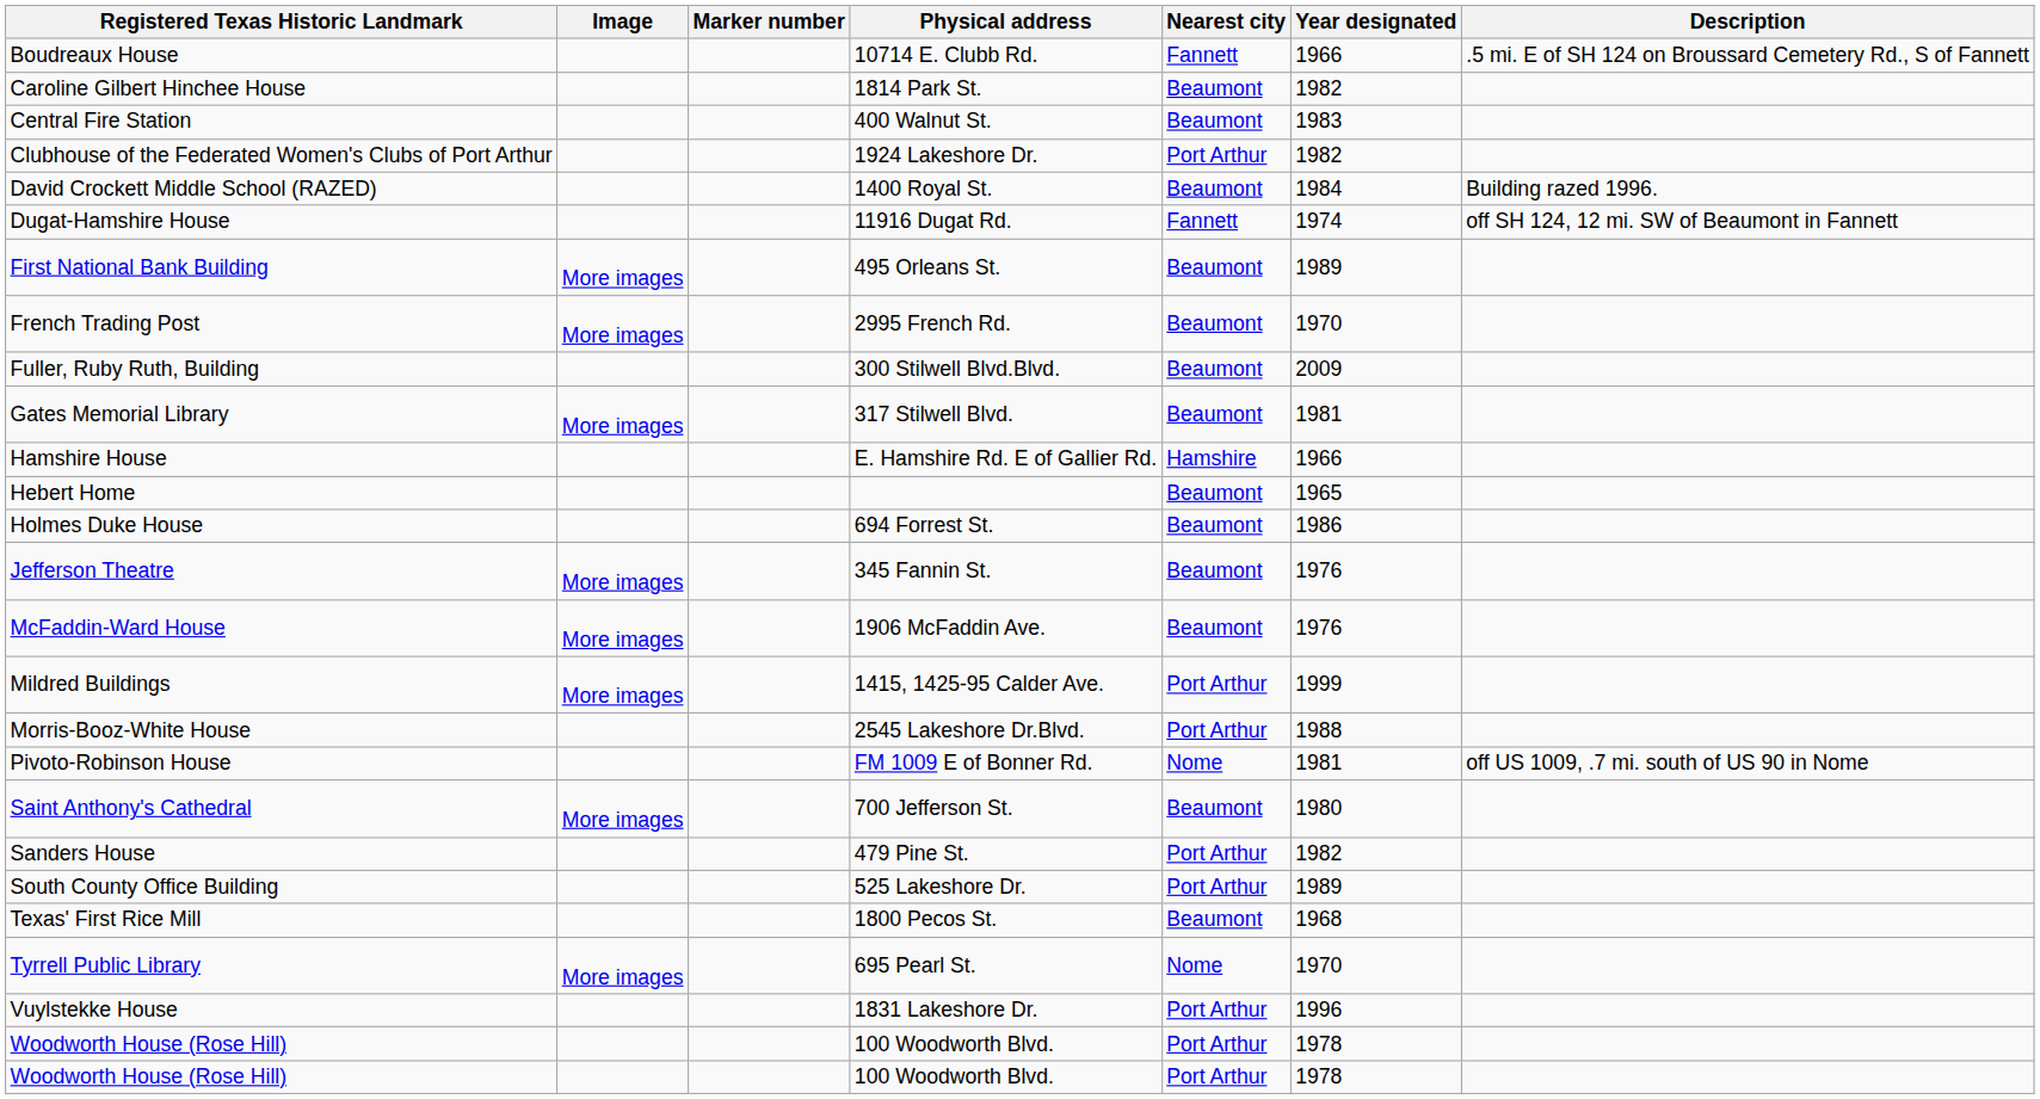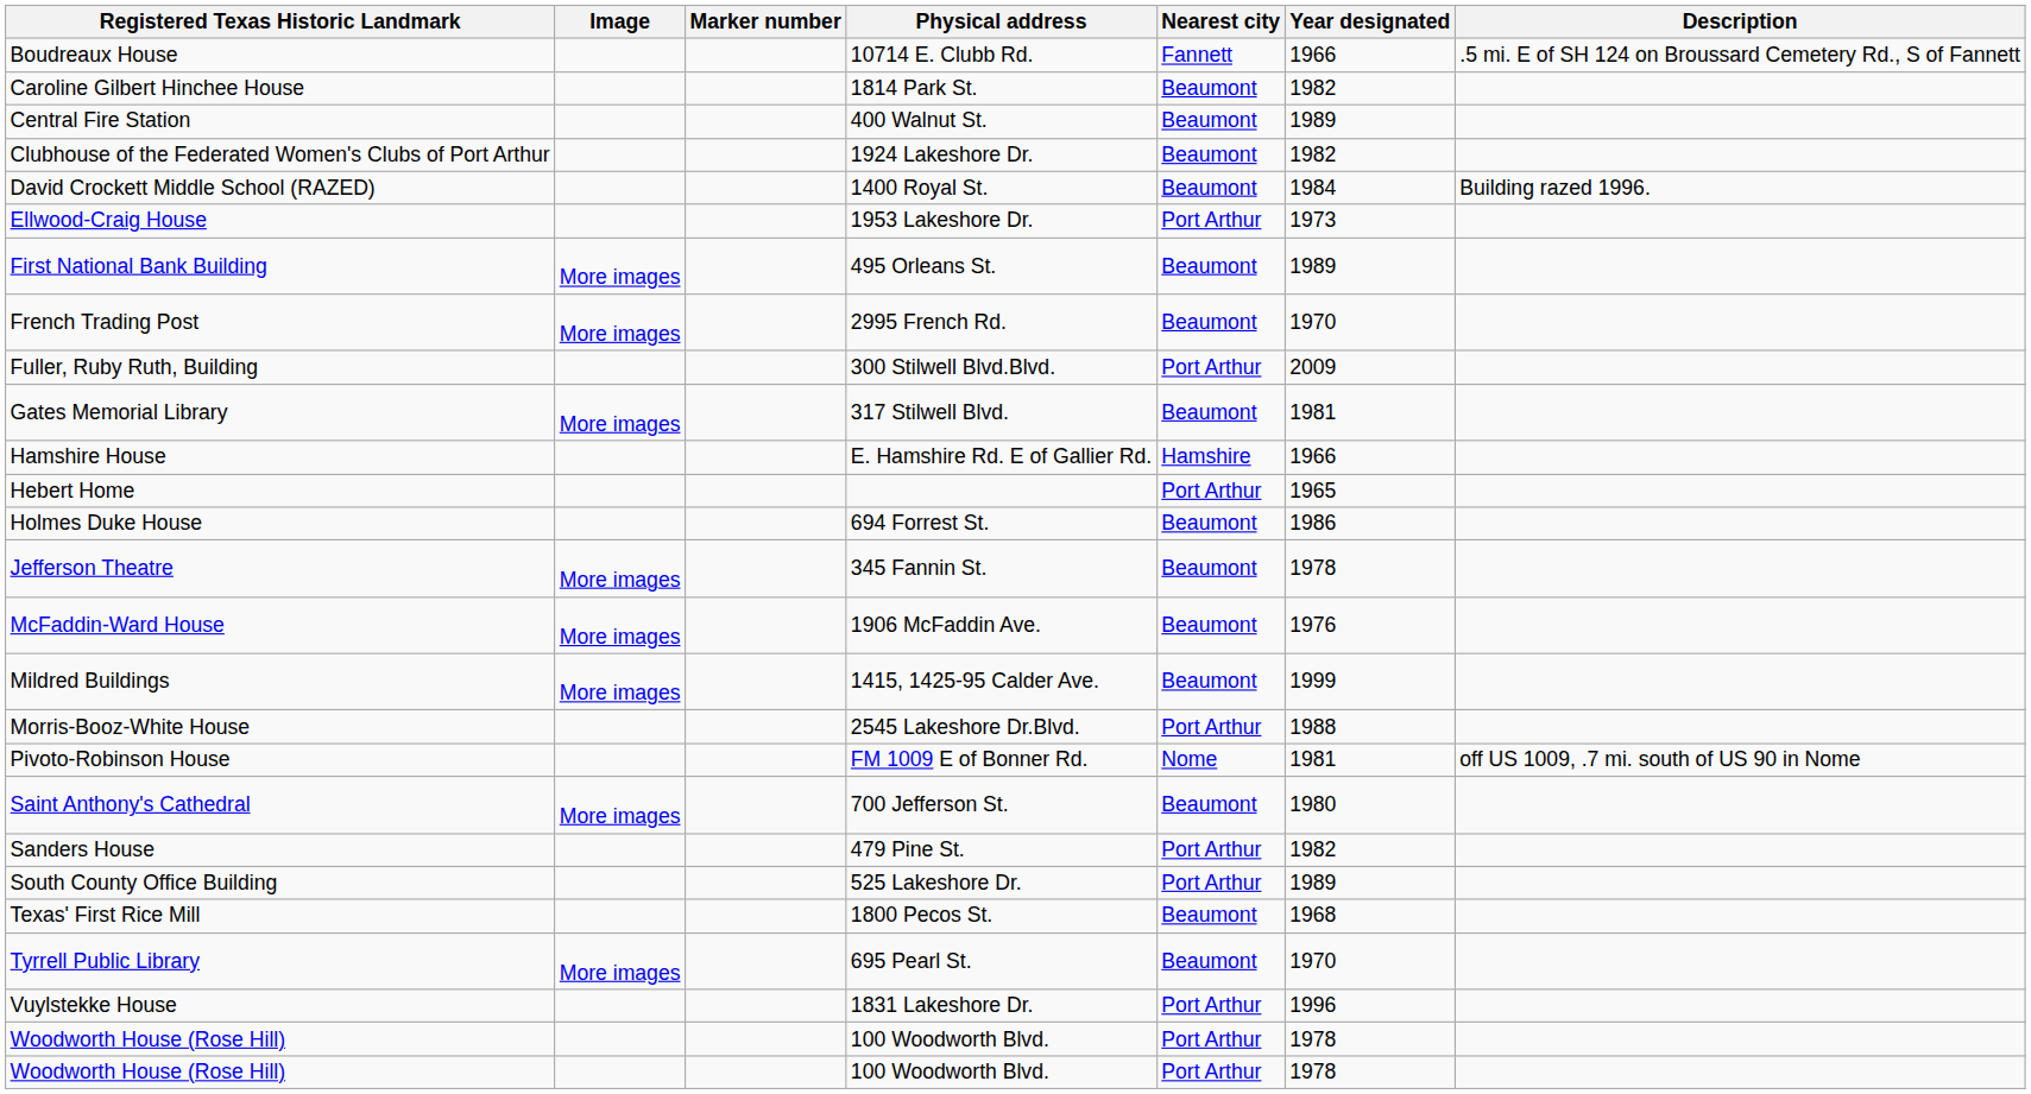Central Fire Station | Year designated: 1983 -> 1989
Clubhouse of the Federated Women's Clubs of Port Arthur | Nearest city: Port Arthur -> Beaumont
- row: Dugat-Hamshire House | 11916 Dugat Rd. | Fannett | 1974 | off SH 124, 12 mi. SW of Beaumont in Fannett
+ row: Ellwood-Craig House | 1953 Lakeshore Dr. | Port Arthur | 1973
Fuller, Ruby Ruth, Building | Nearest city: Beaumont -> Port Arthur
Hebert Home | Nearest city: Beaumont -> Port Arthur
Jefferson Theatre | Year designated: 1976 -> 1978
Mildred Buildings | Nearest city: Port Arthur -> Beaumont
Tyrrell Public Library | Nearest city: Nome -> Beaumont
